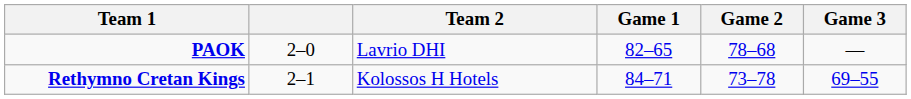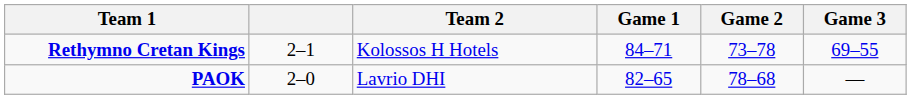rows swapped: PAOK <-> Rethymno Cretan Kings
